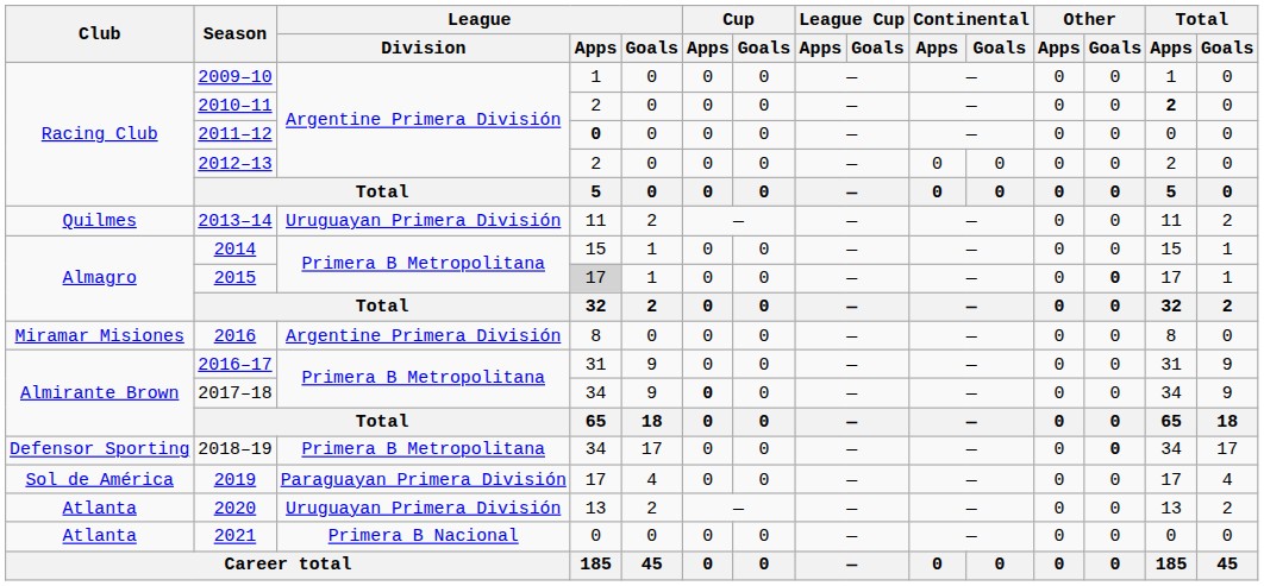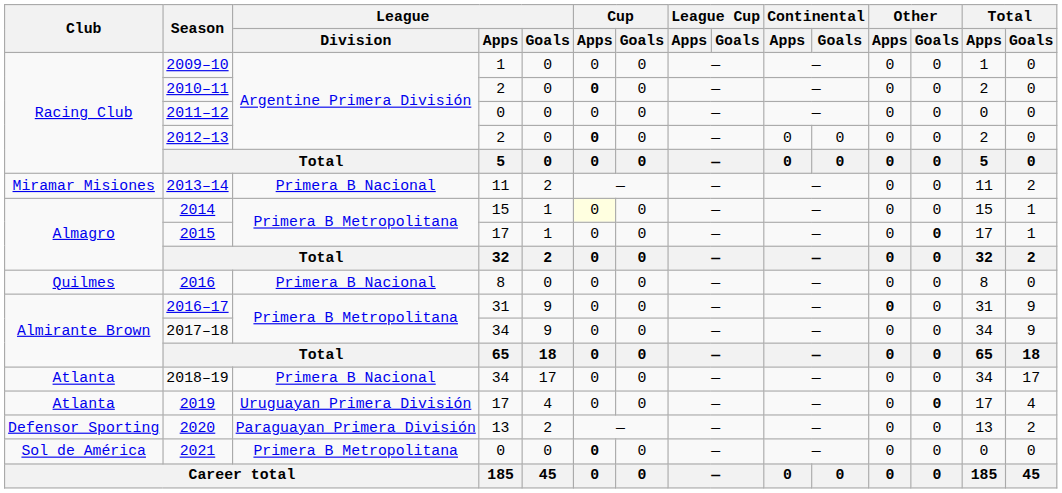2010–11 | Cup / Apps: normal -> bold
2010–11 | Total / Apps: bold -> normal
2011–12 | League / Apps: bold -> normal
2012–13 | Cup / Apps: normal -> bold
2013–14 | Club: Quilmes -> Miramar Misiones
2013–14 | League / Division: Uruguayan Primera División -> Primera B Nacional
2014 | Cup / Apps: no background -> lightyellow background
2015 | League / Apps: lightgrey background -> no background
2016 | Club: Miramar Misiones -> Quilmes
2016 | League / Division: Argentine Primera División -> Primera B Nacional
2016–17 | Other / Apps: normal -> bold
2017–18 | Cup / Apps: bold -> normal
2018–19 | Club: Defensor Sporting -> Atlanta
2018–19 | League / Division: Primera B Metropolitana -> Primera B Nacional
2018–19 | Other / Goals: bold -> normal
2019 | Club: Sol de América -> Atlanta
2019 | League / Division: Paraguayan Primera División -> Uruguayan Primera División
2019 | Other / Goals: normal -> bold
2020 | Club: Atlanta -> Defensor Sporting
2020 | League / Division: Uruguayan Primera División -> Paraguayan Primera División
2021 | Club: Atlanta -> Sol de América
2021 | League / Division: Primera B Nacional -> Primera B Metropolitana
2021 | Cup / Apps: normal -> bold
